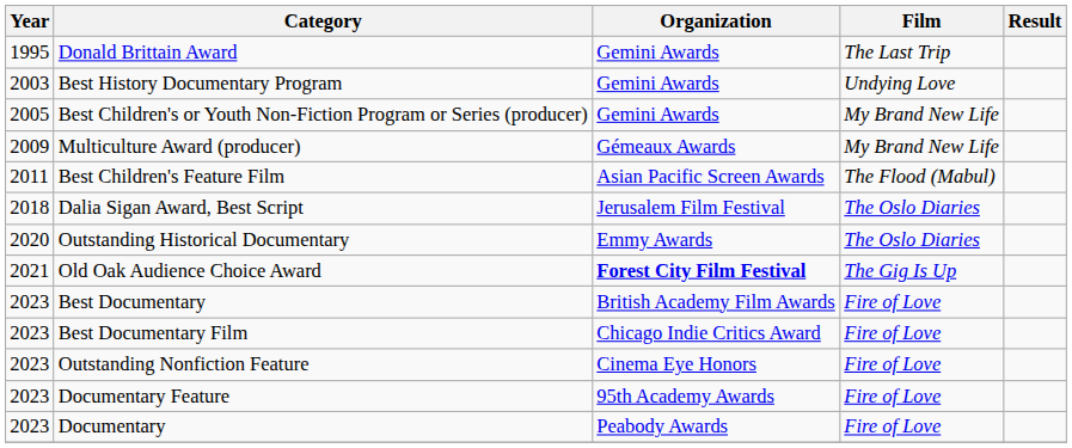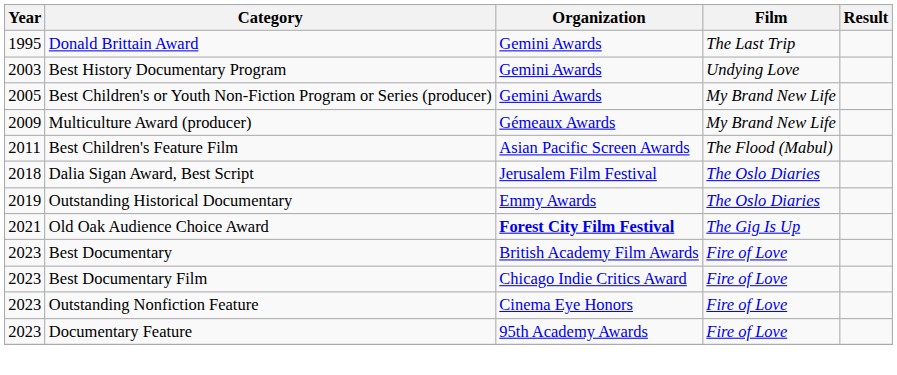Outstanding Historical Documentary | Year: 2020 -> 2019
- row: 2023 | Documentary | Peabody Awards | Fire of Love
